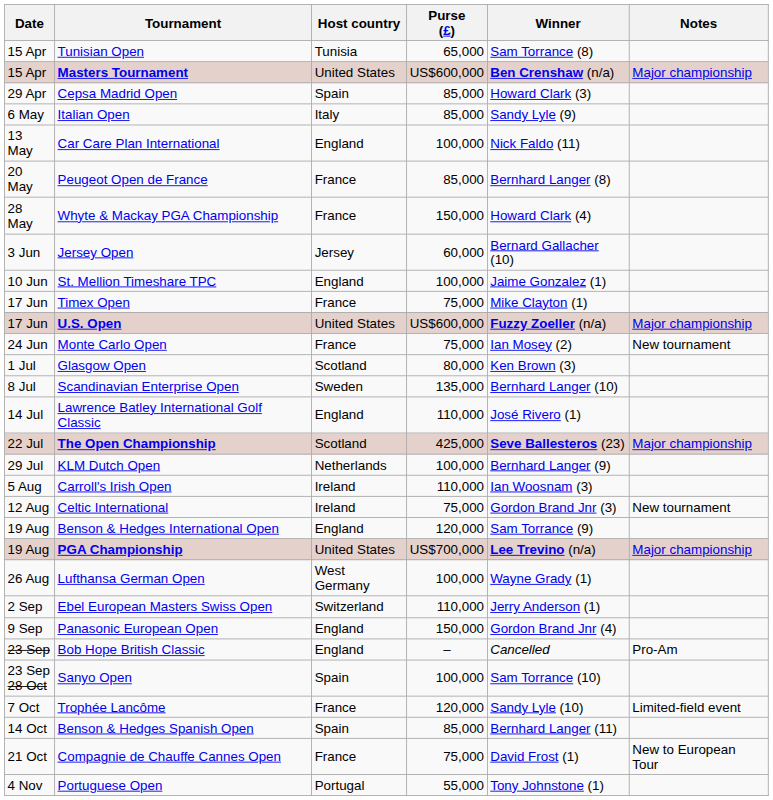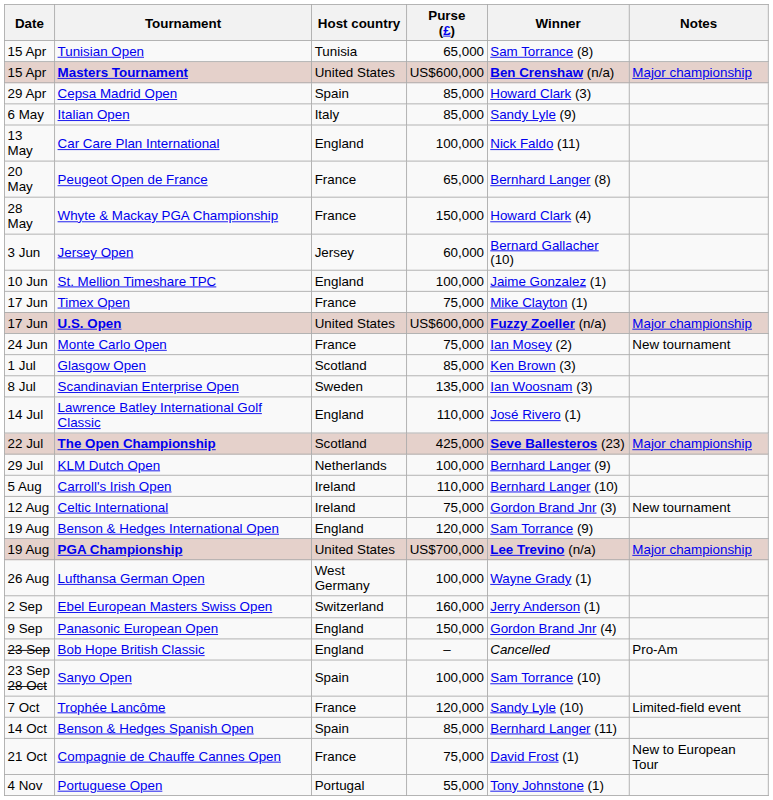Peugeot Open de France | Purse (£): 85,000 -> 65,000
Glasgow Open | Purse (£): 80,000 -> 85,000
Scandinavian Enterprise Open | Winner: Bernhard Langer (10) -> Ian Woosnam (3)
Carroll's Irish Open | Winner: Ian Woosnam (3) -> Bernhard Langer (10)
Ebel European Masters Swiss Open | Purse (£): 110,000 -> 160,000
